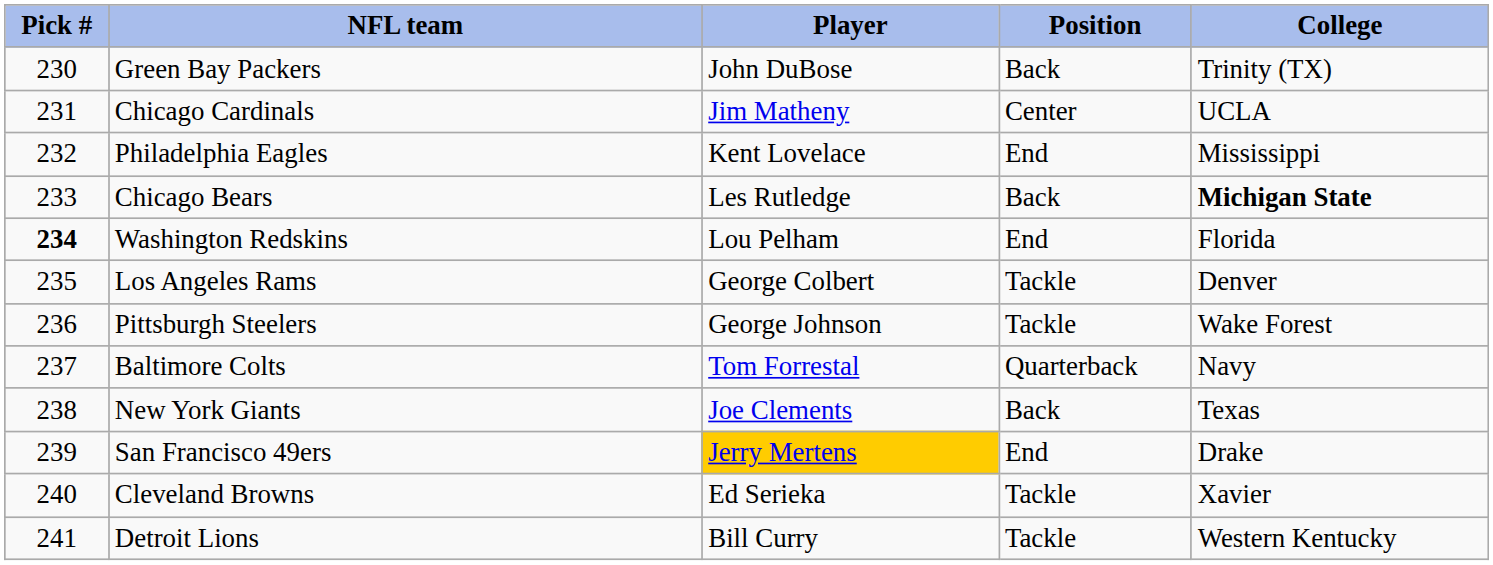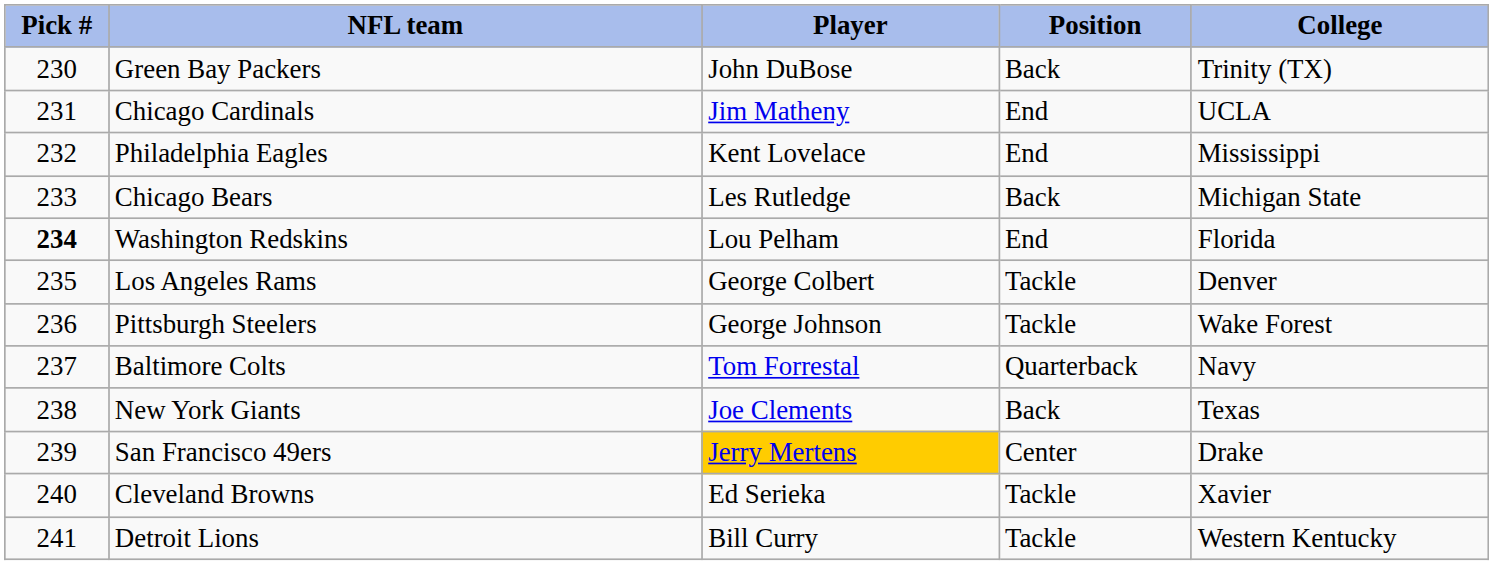Chicago Cardinals | Position: Center -> End
Chicago Bears | College: bold -> normal
San Francisco 49ers | Position: End -> Center
